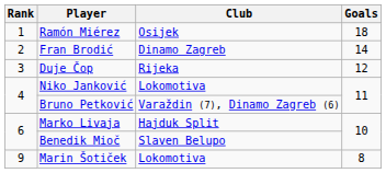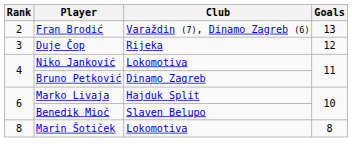- row: 1 | Ramón Miérez | Osijek | 18
Fran Brodić | Club: Dinamo Zagreb -> Varaždin (7), Dinamo Zagreb (6)
Fran Brodić | Goals: 14 -> 13
Bruno Petković | Club: Varaždin (7), Dinamo Zagreb (6) -> Dinamo Zagreb
Marin Šotiček | Rank: 9 -> 8
